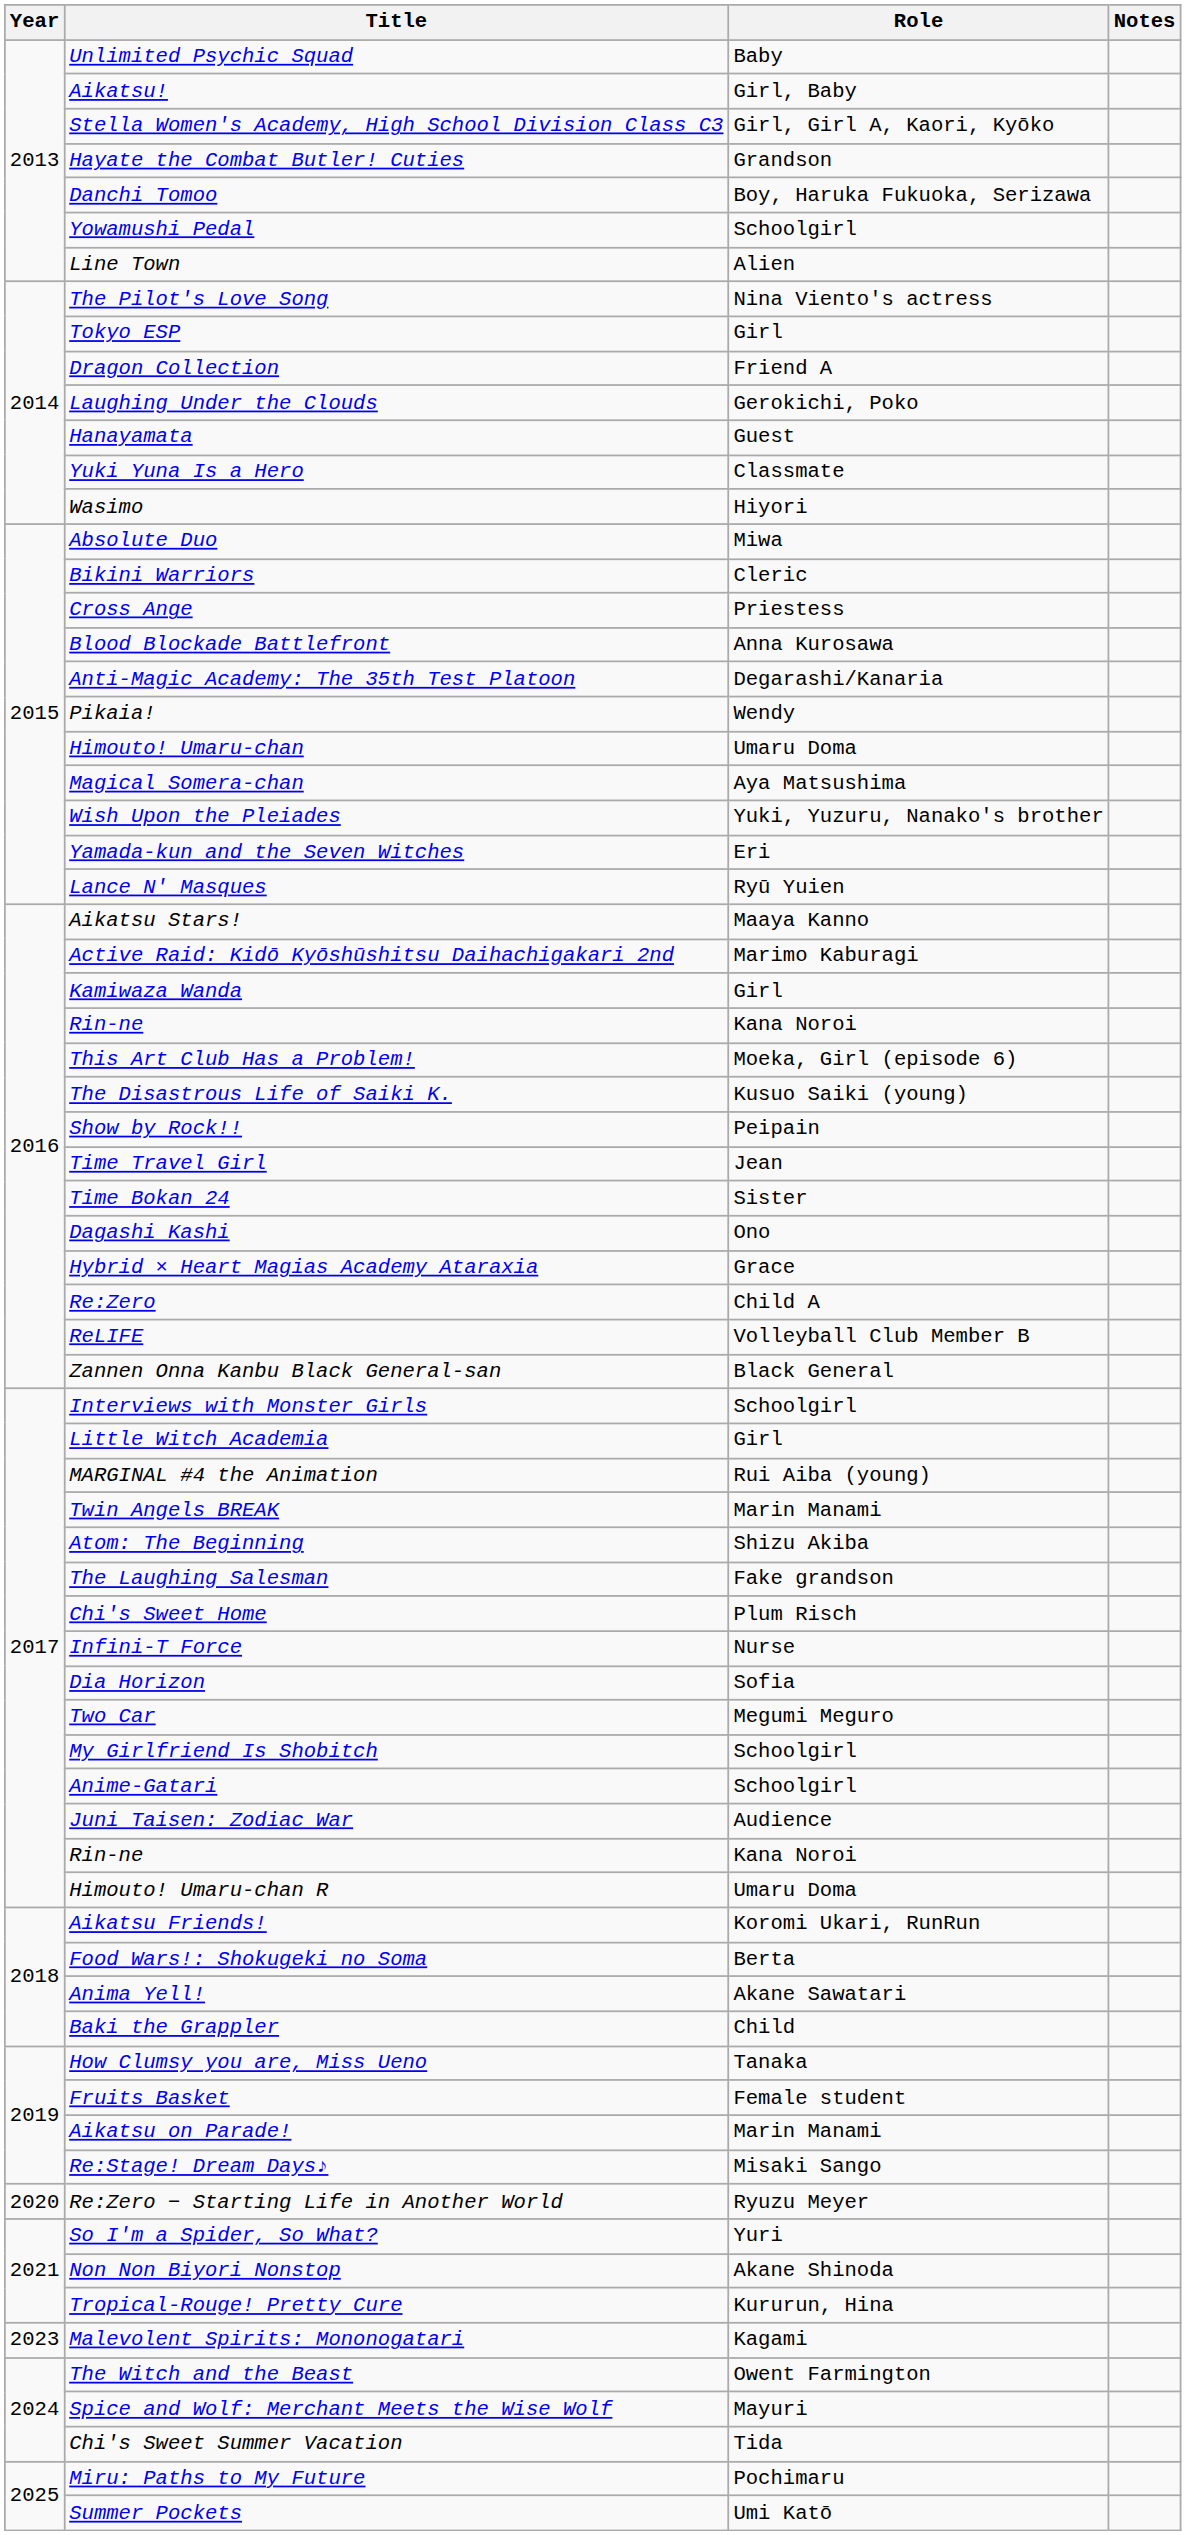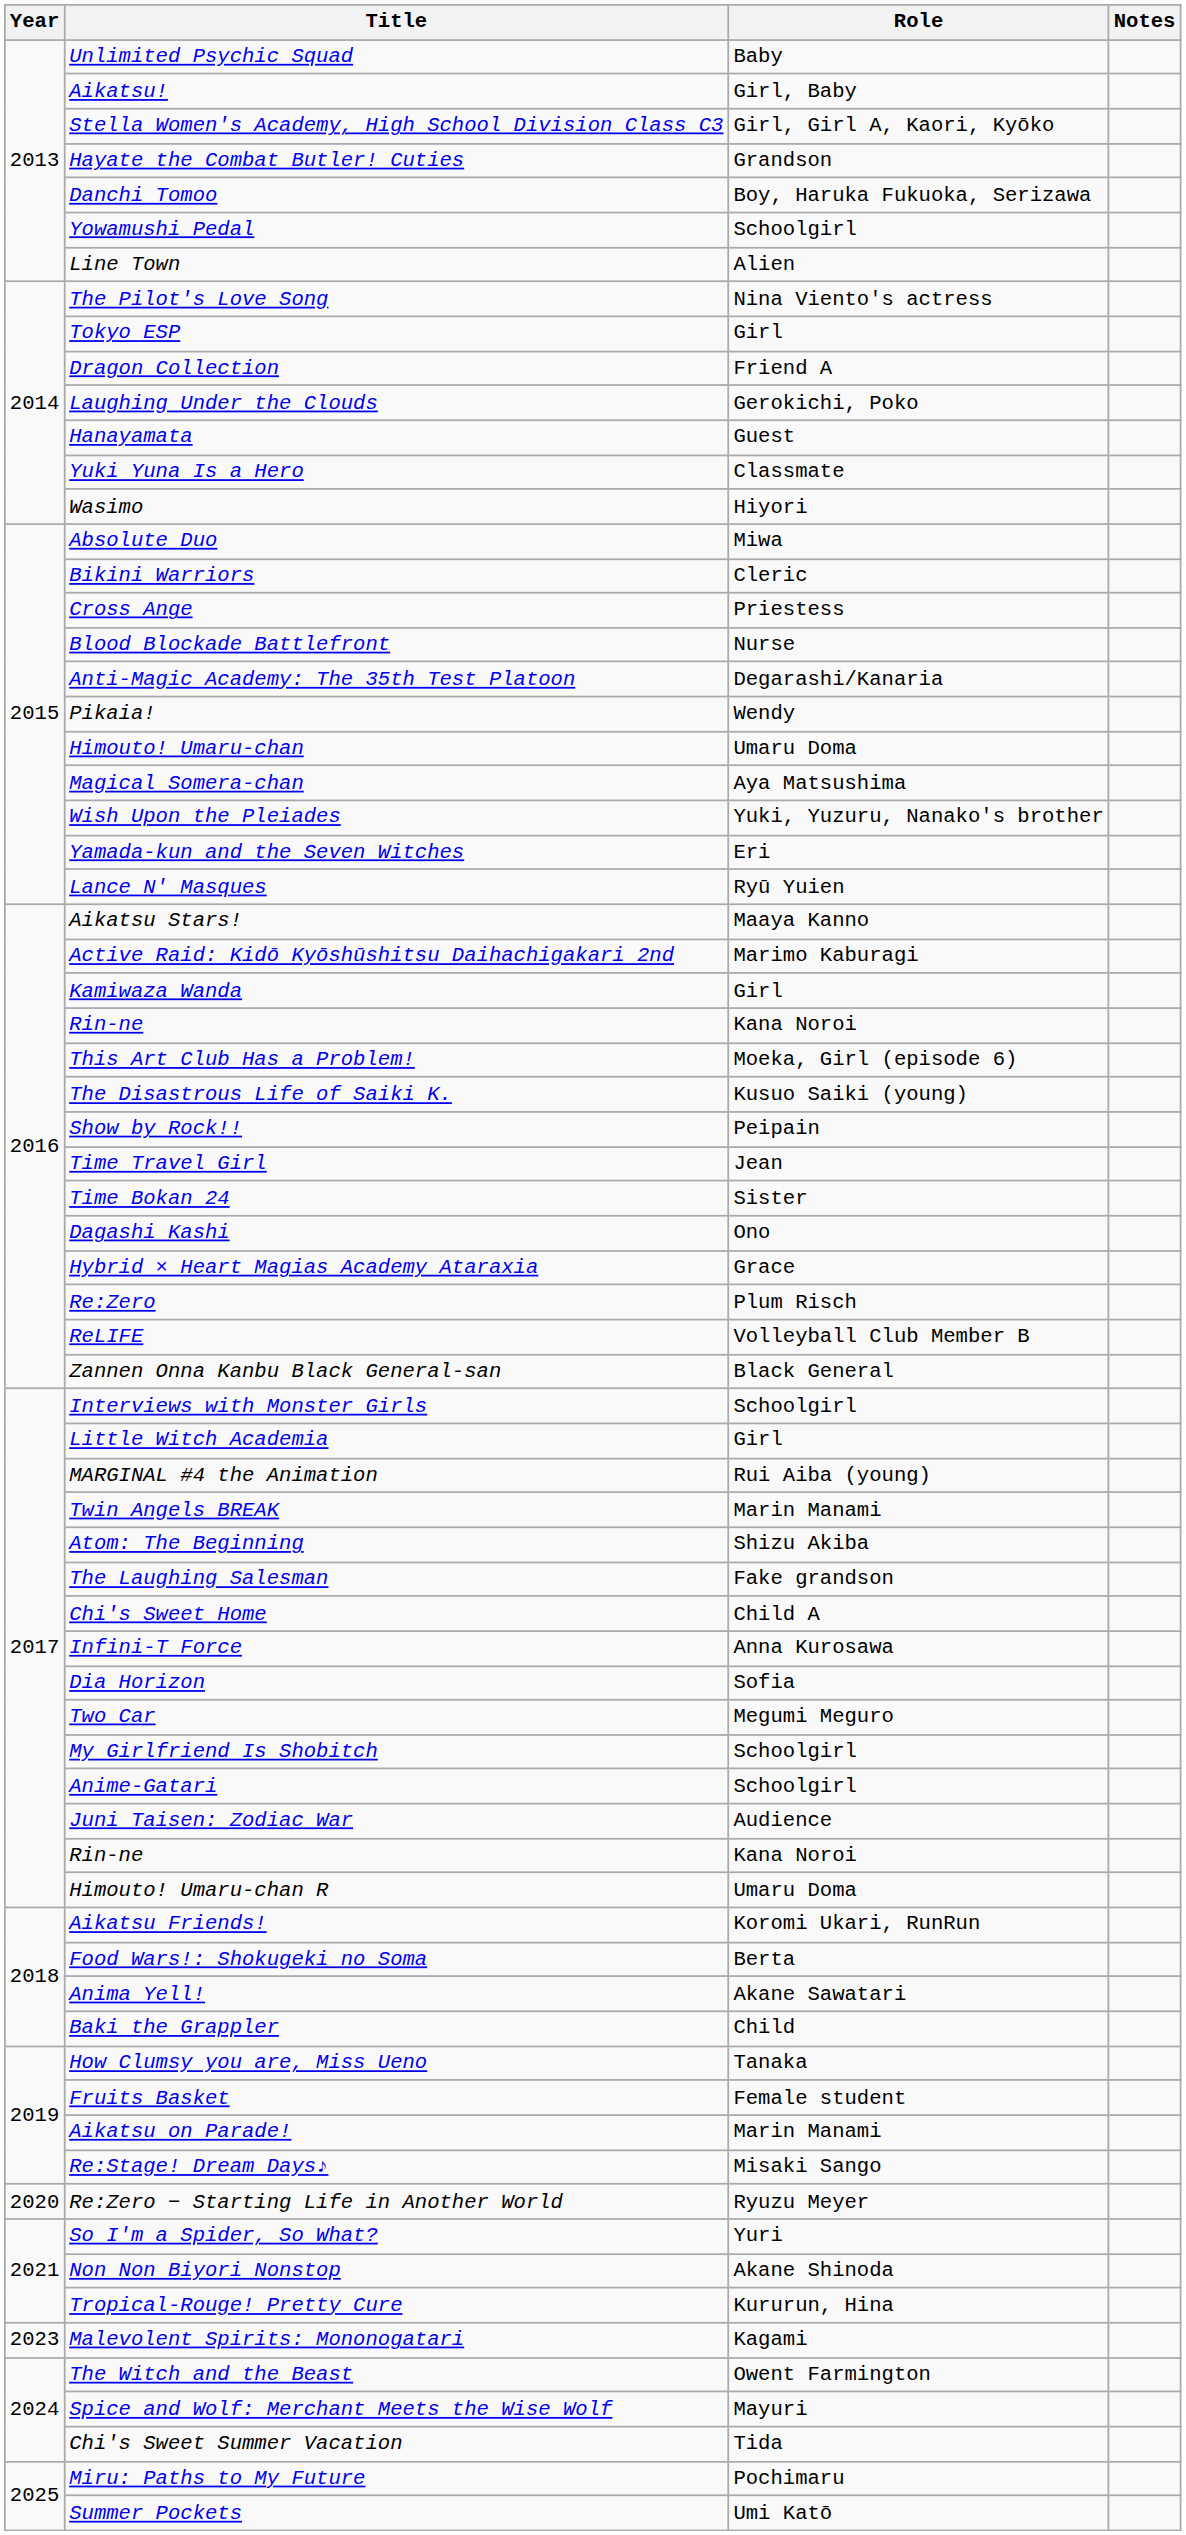Blood Blockade Battlefront | Role: Anna Kurosawa -> Nurse
Re:Zero | Role: Child A -> Plum Risch
Chi's Sweet Home | Role: Plum Risch -> Child A
Infini-T Force | Role: Nurse -> Anna Kurosawa
